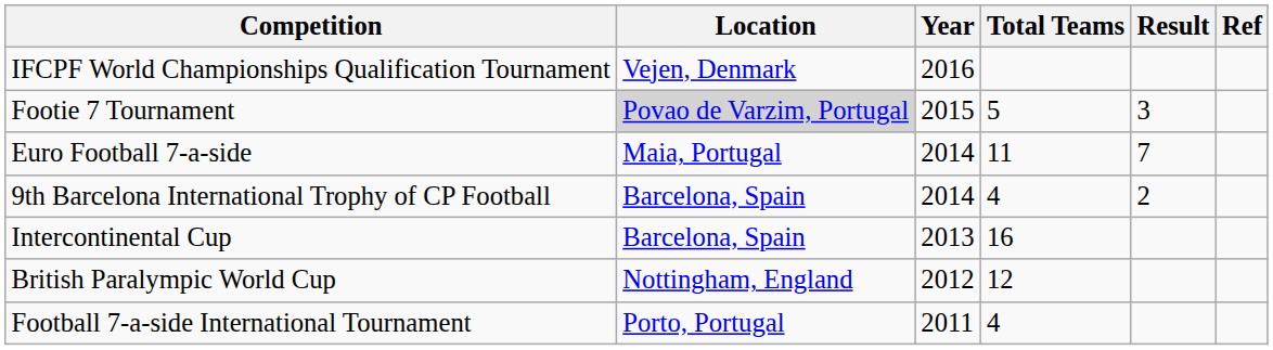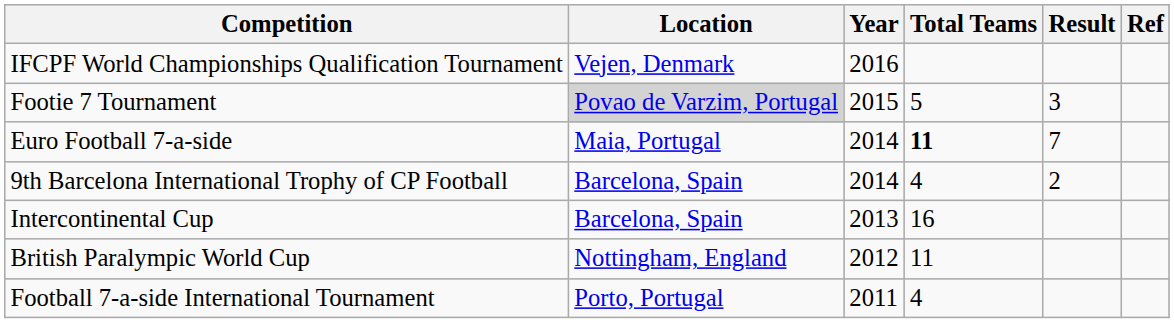Euro Football 7-a-side | Total Teams: normal -> bold
British Paralympic World Cup | Total Teams: 12 -> 11
